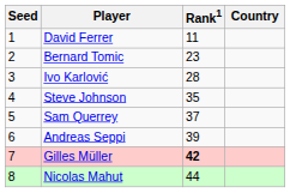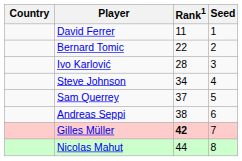columns swapped: Country <-> Seed
Bernard Tomic | Rank1: 23 -> 22
Steve Johnson | Rank1: 35 -> 34
Andreas Seppi | Rank1: 39 -> 38
